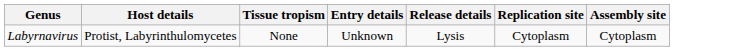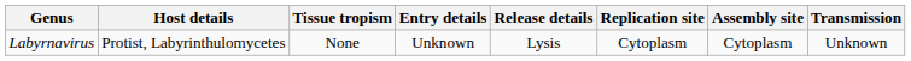+ column: Transmission | Unknown
